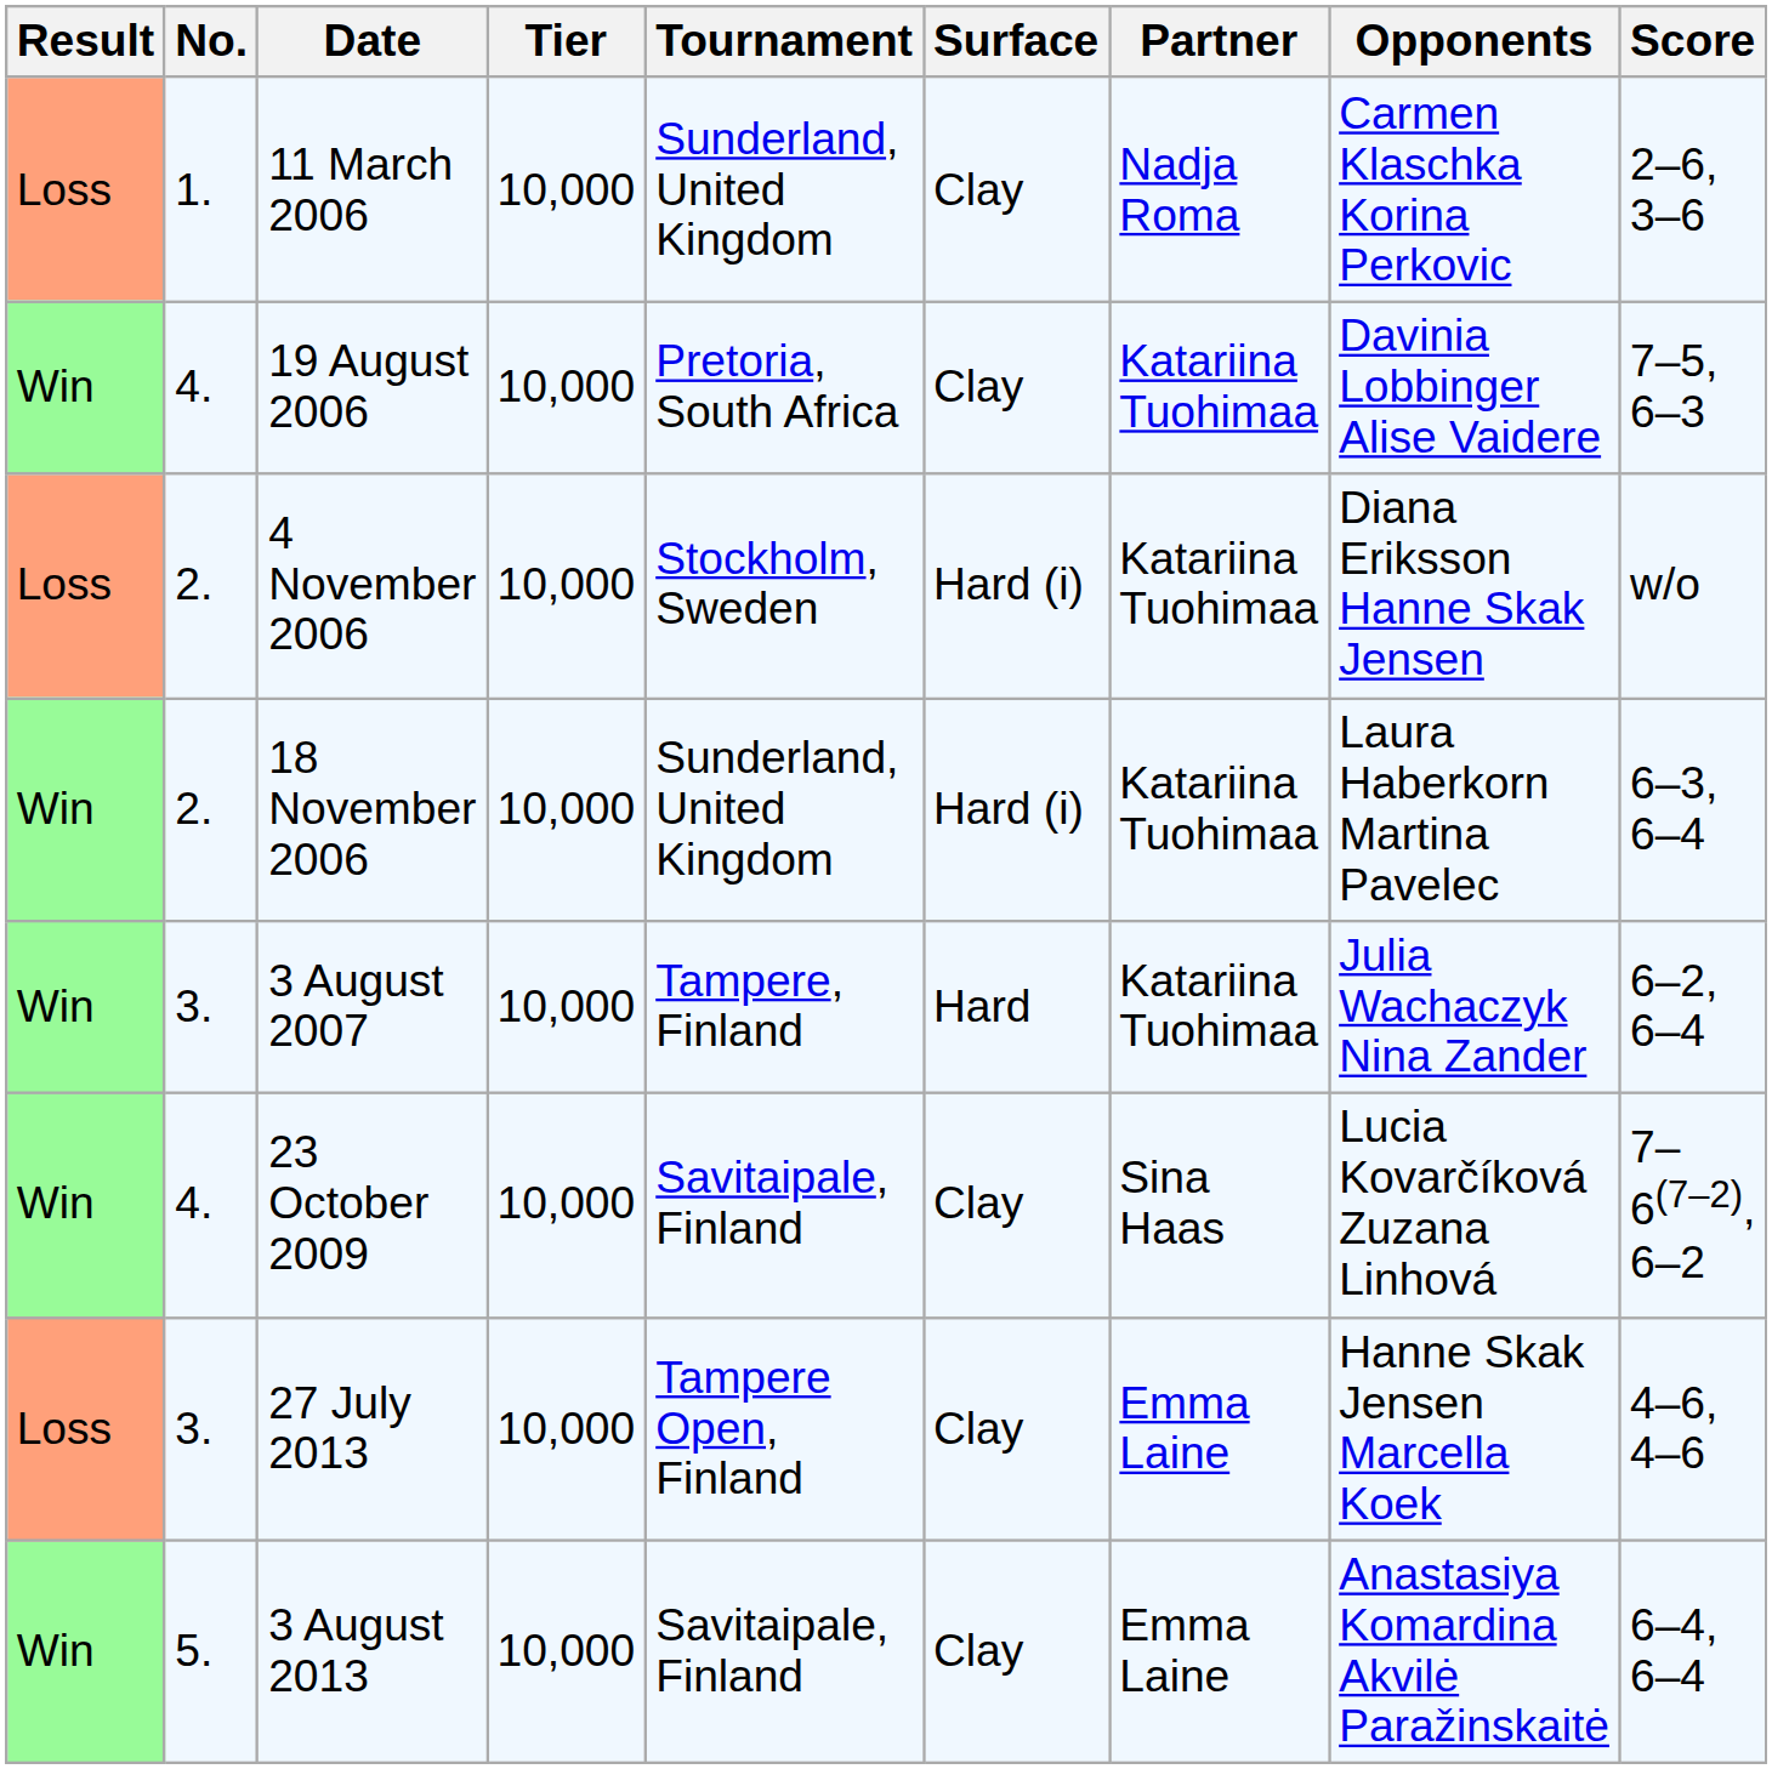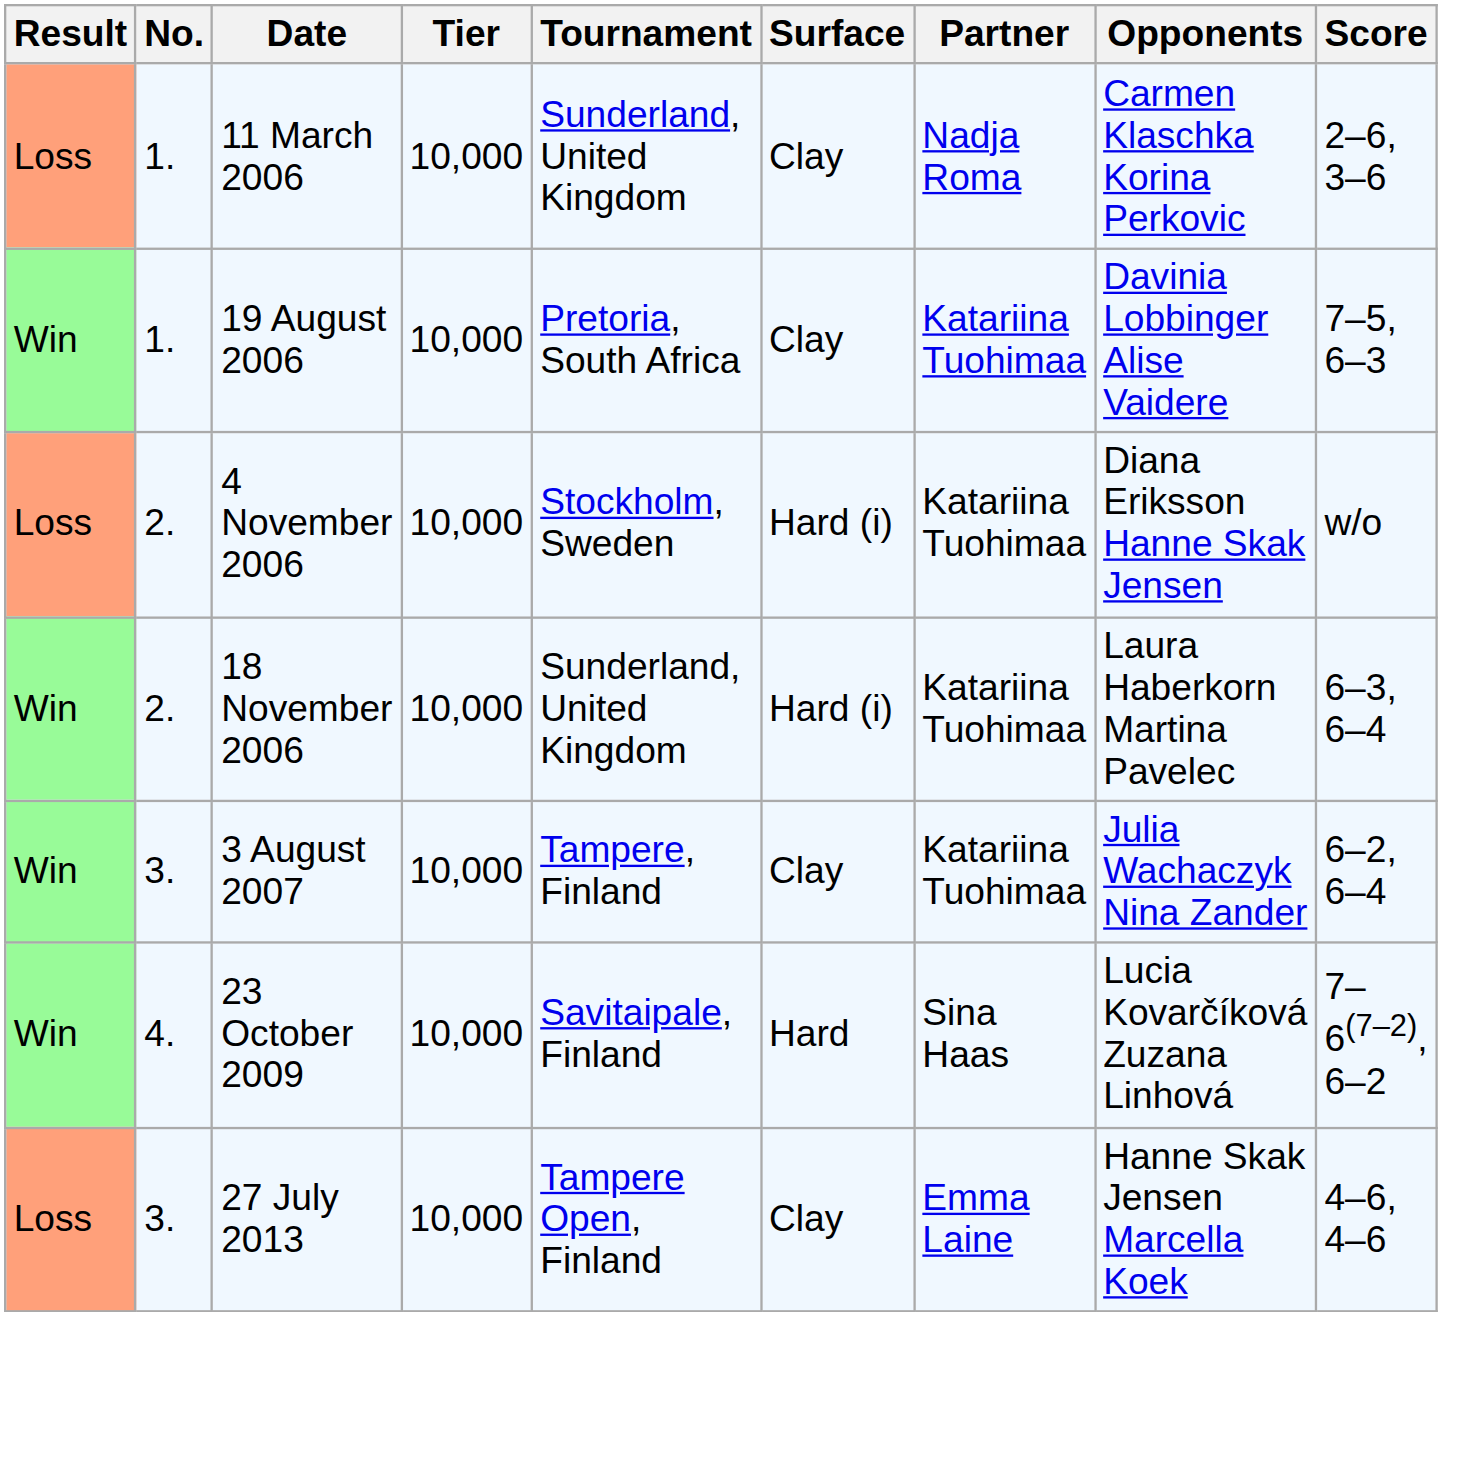19 August 2006 | No.: 4. -> 1.
3 August 2007 | Surface: Hard -> Clay
23 October 2009 | Surface: Clay -> Hard
- row: Win | 5. | 3 August 2013 | 10,000 | Savitaipale, Finland | Clay | Emma Laine | Anastasiya Komardina Akvilė Paražinskaitė | 6–4, 6–4
